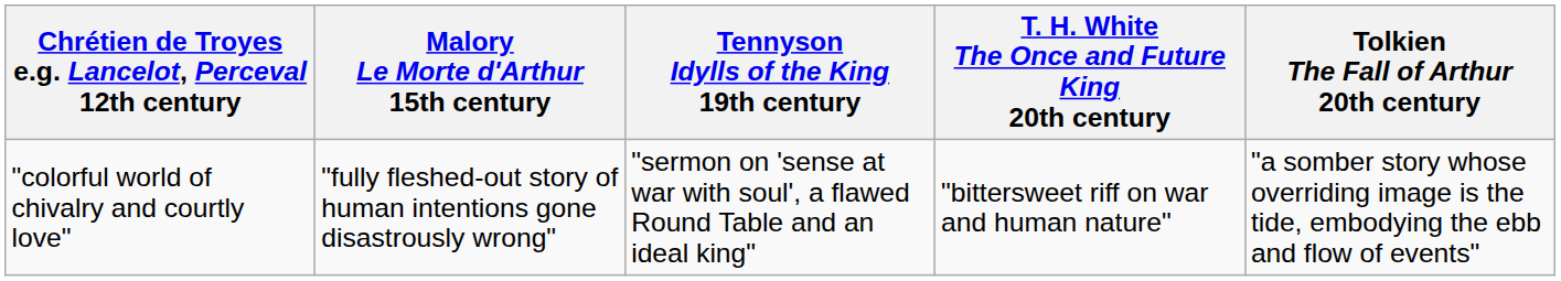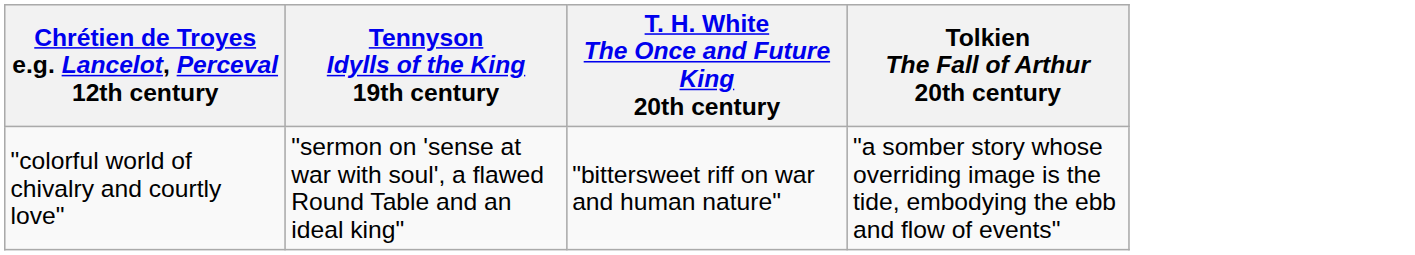- column: Malory Le Morte d'Arthur 15th century | "fully fleshed-out story of human intentions gone disastrously wrong"
